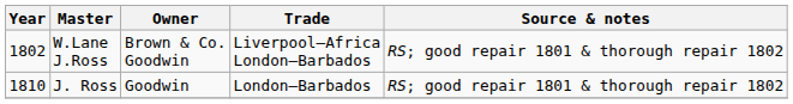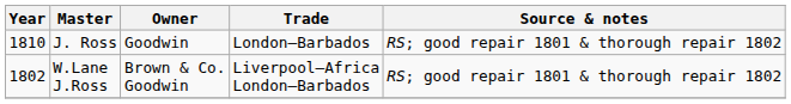rows swapped: W.Lane J.Ross <-> J. Ross
